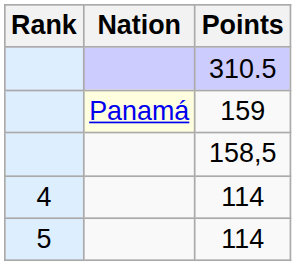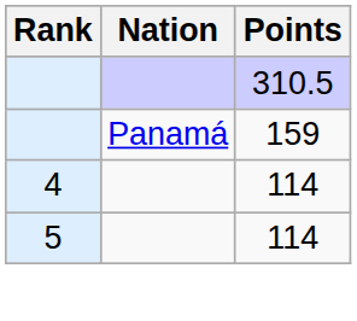159 | Nation: lightyellow background -> no background
- row: 158,5
